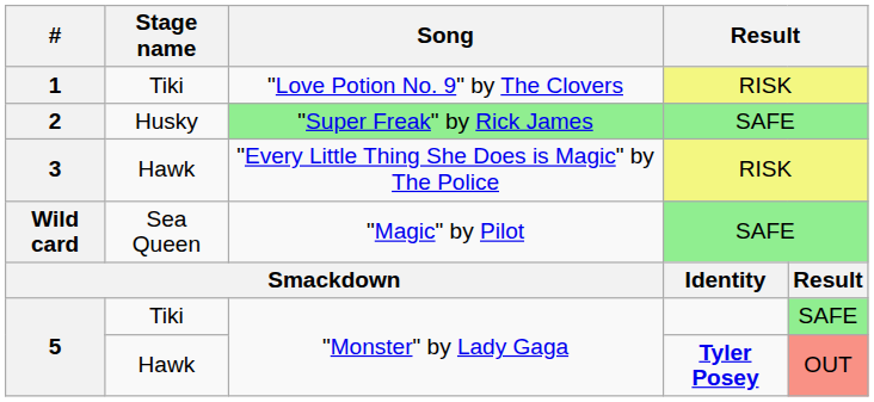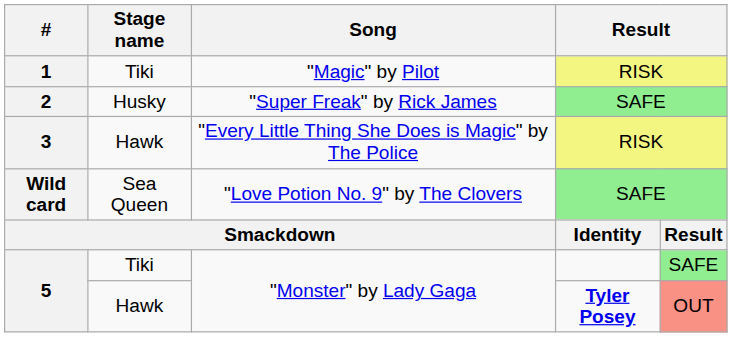1 | Song: "Love Potion No. 9" by The Clovers -> "Magic" by Pilot
2 | Song: lightgreen background -> no background
Wild card | Song: "Magic" by Pilot -> "Love Potion No. 9" by The Clovers
